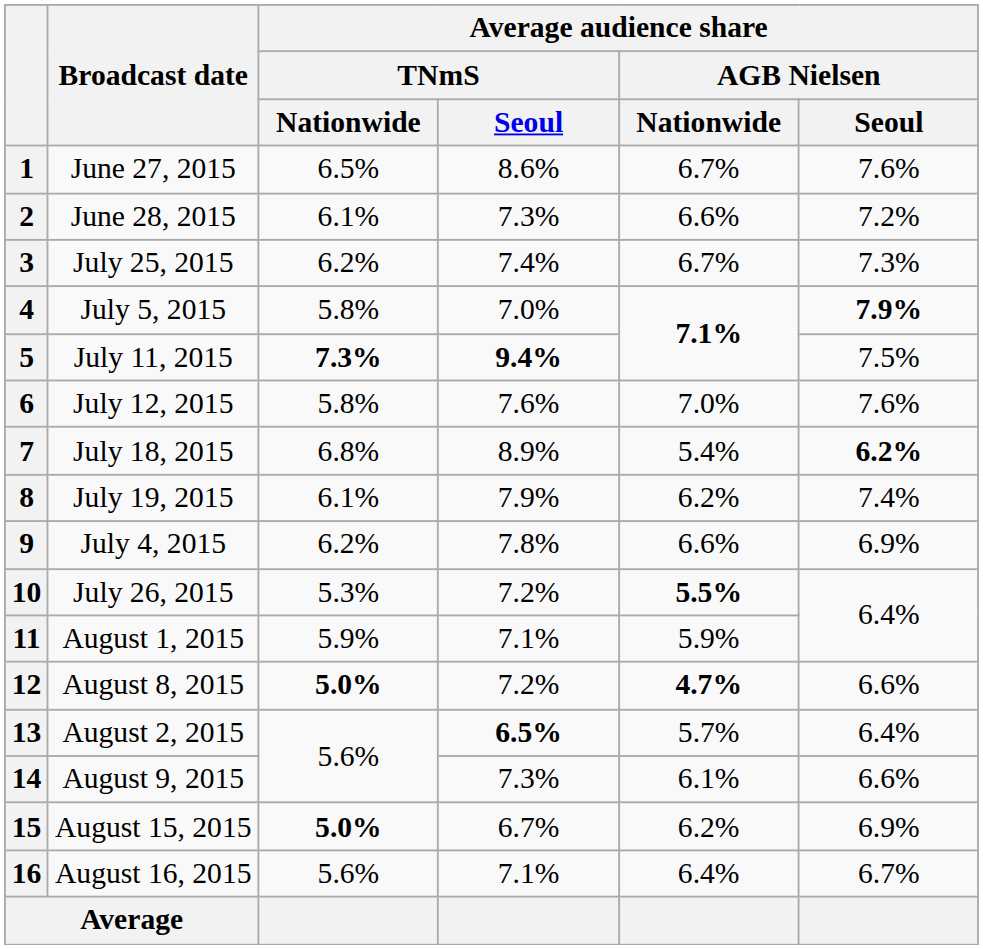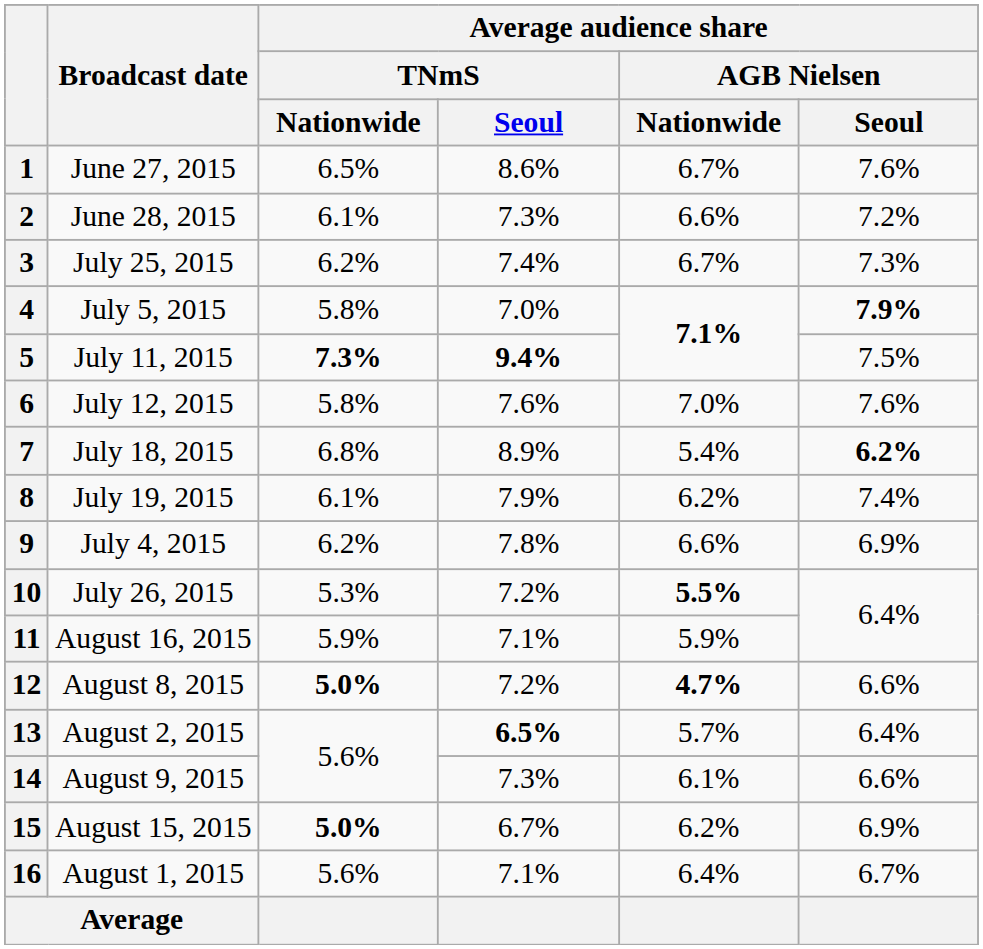11 | Broadcast date: August 1, 2015 -> August 16, 2015
16 | Broadcast date: August 16, 2015 -> August 1, 2015
